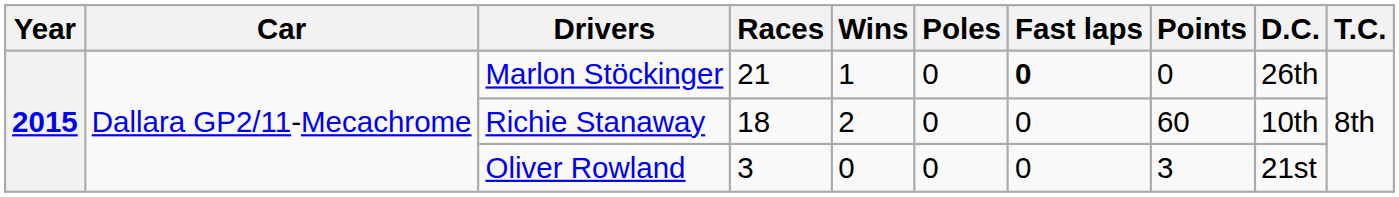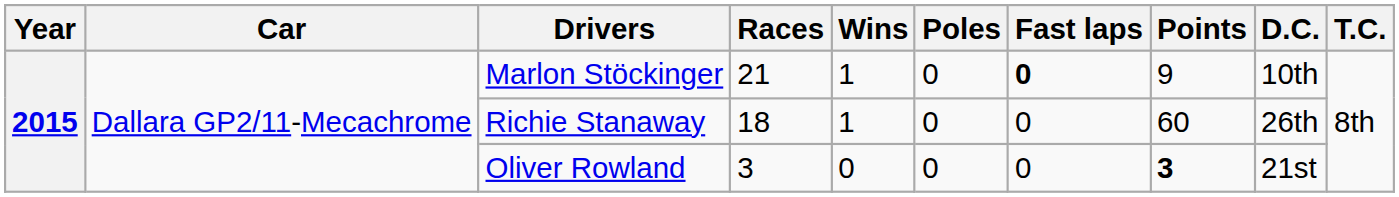Marlon Stöckinger | Points: 0 -> 9
Marlon Stöckinger | D.C.: 26th -> 10th
Richie Stanaway | Wins: 2 -> 1
Richie Stanaway | D.C.: 10th -> 26th
Oliver Rowland | Points: normal -> bold
